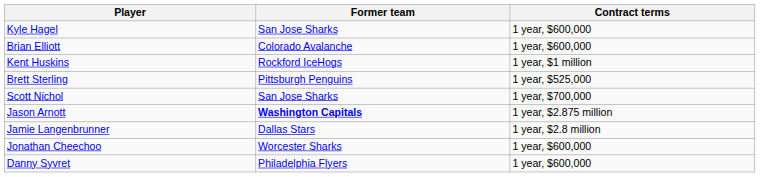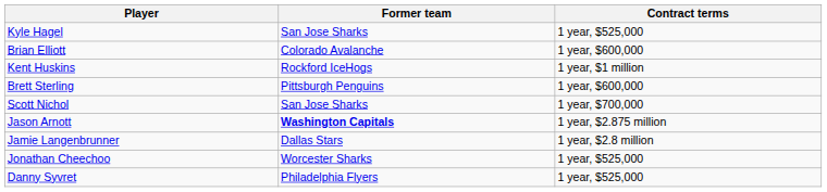Kyle Hagel | Contract terms: 1 year, $600,000 -> 1 year, $525,000
Brett Sterling | Contract terms: 1 year, $525,000 -> 1 year, $600,000
Jonathan Cheechoo | Contract terms: 1 year, $600,000 -> 1 year, $525,000
Danny Syvret | Contract terms: 1 year, $600,000 -> 1 year, $525,000
